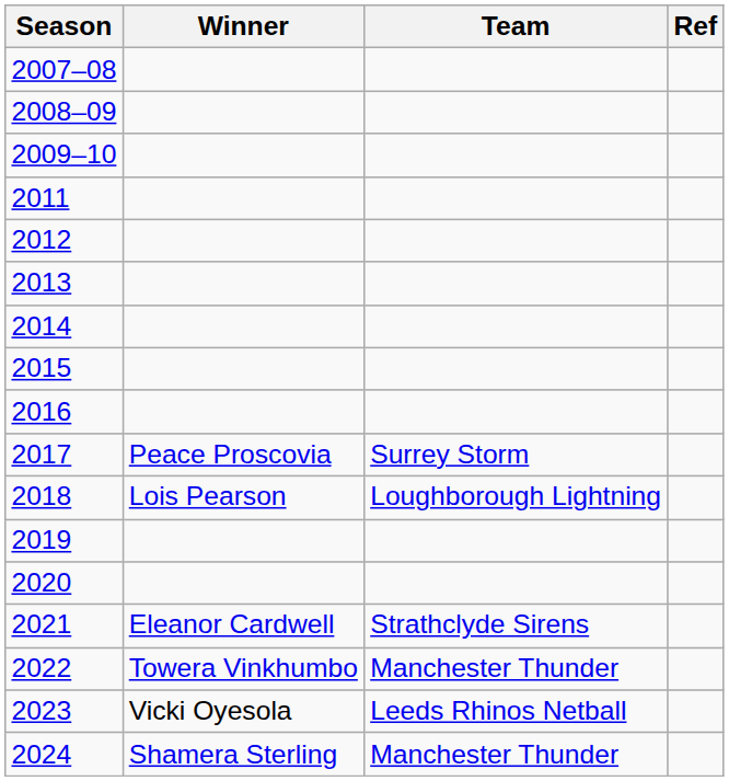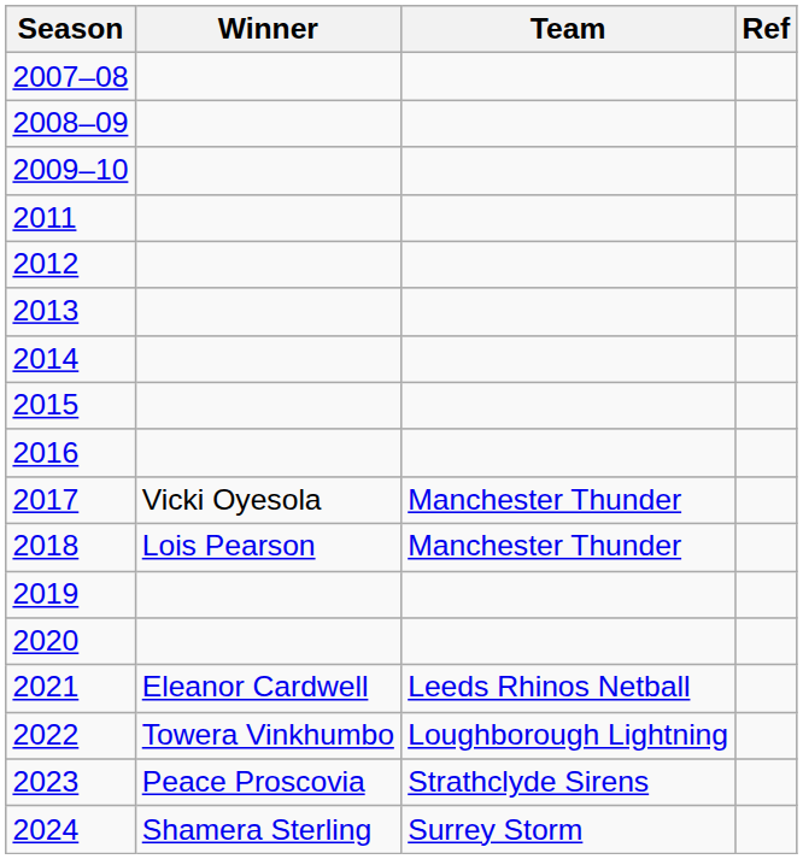2017 | Winner: Peace Proscovia -> Vicki Oyesola
2017 | Team: Surrey Storm -> Manchester Thunder
2018 | Team: Loughborough Lightning -> Manchester Thunder
2021 | Team: Strathclyde Sirens -> Leeds Rhinos Netball
2022 | Team: Manchester Thunder -> Loughborough Lightning
2023 | Winner: Vicki Oyesola -> Peace Proscovia
2023 | Team: Leeds Rhinos Netball -> Strathclyde Sirens
2024 | Team: Manchester Thunder -> Surrey Storm
